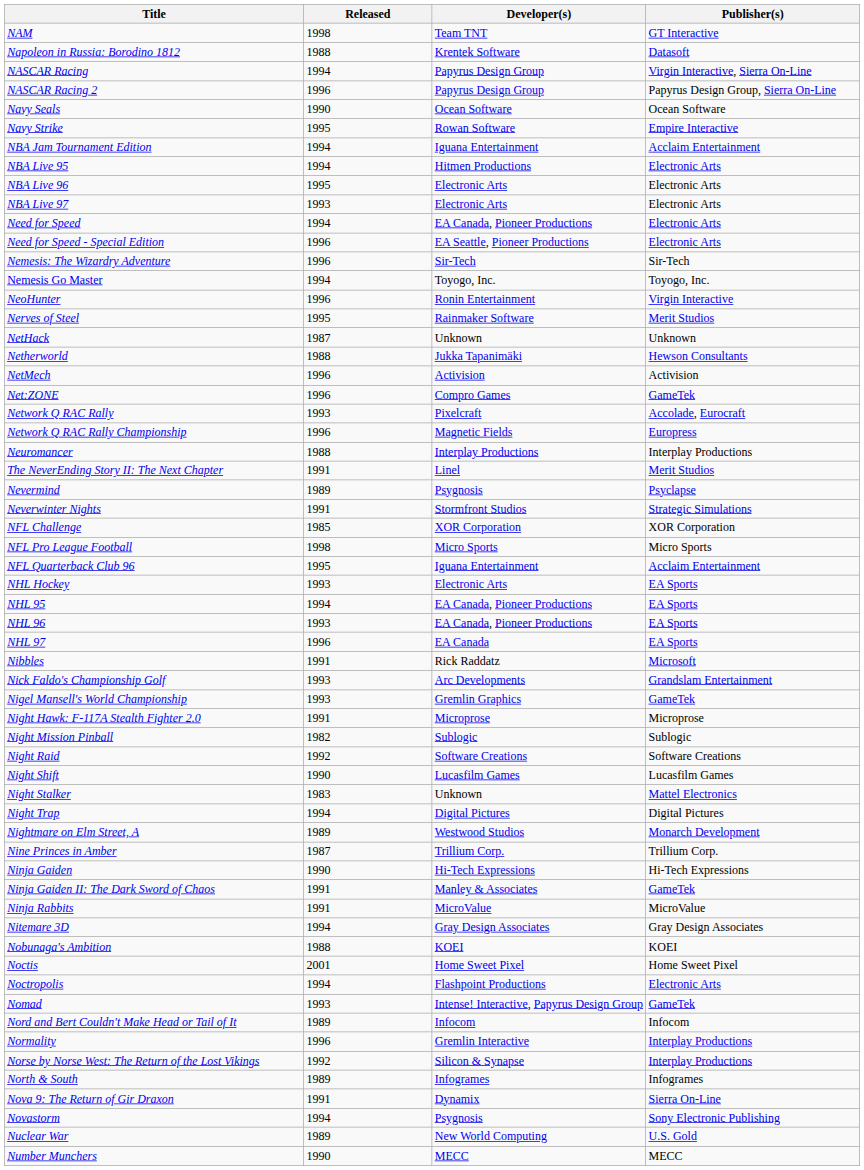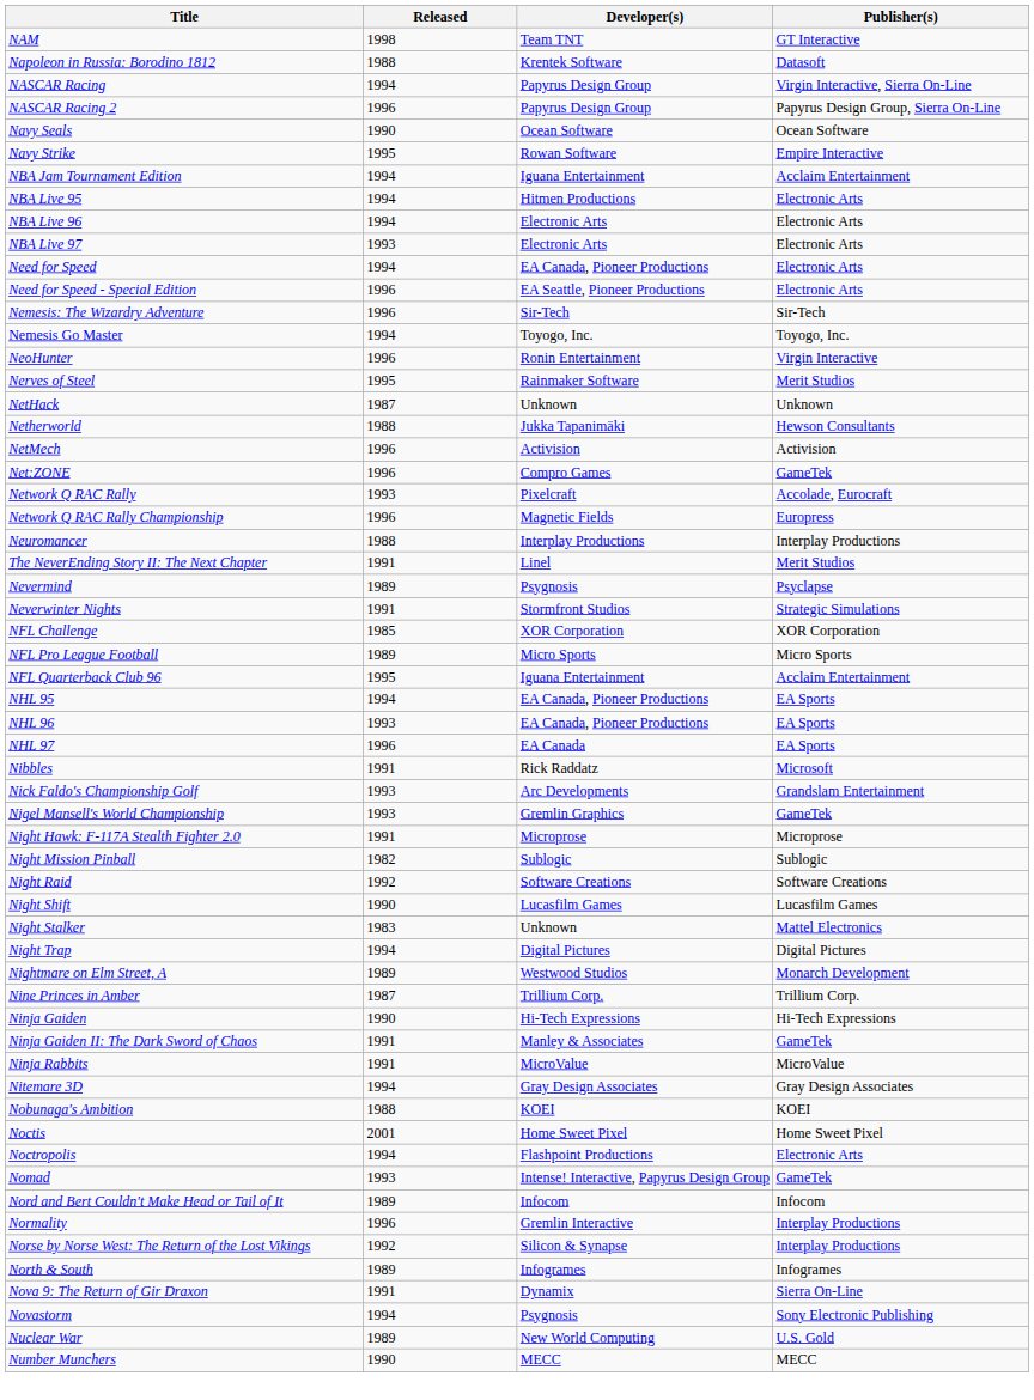NBA Live 96 | Released: 1995 -> 1994
NFL Pro League Football | Released: 1998 -> 1989
- row: NHL Hockey | 1993 | Electronic Arts | EA Sports
